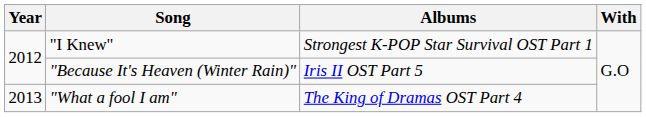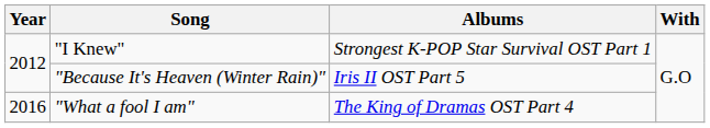"What a fool I am" | Year: 2013 -> 2016
